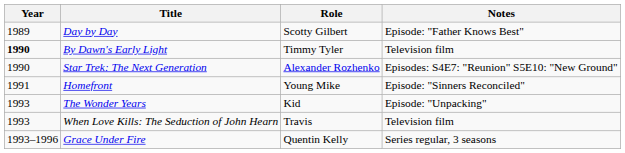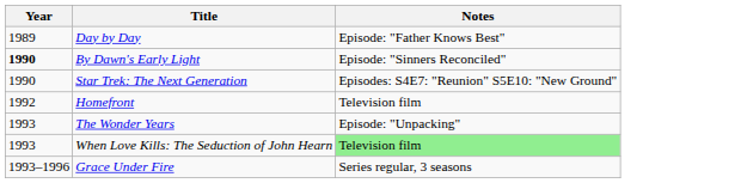- column: Role | Scotty Gilbert | Timmy Tyler | Alexander Rozhenko | Young Mike | Kid | Travis | Quentin Kelly
By Dawn's Early Light | Notes: Television film -> Episode: "Sinners Reconciled"
Homefront | Year: 1991 -> 1992
Homefront | Notes: Episode: "Sinners Reconciled" -> Television film
When Love Kills: The Seduction of John Hearn | Notes: no background -> lightgreen background
